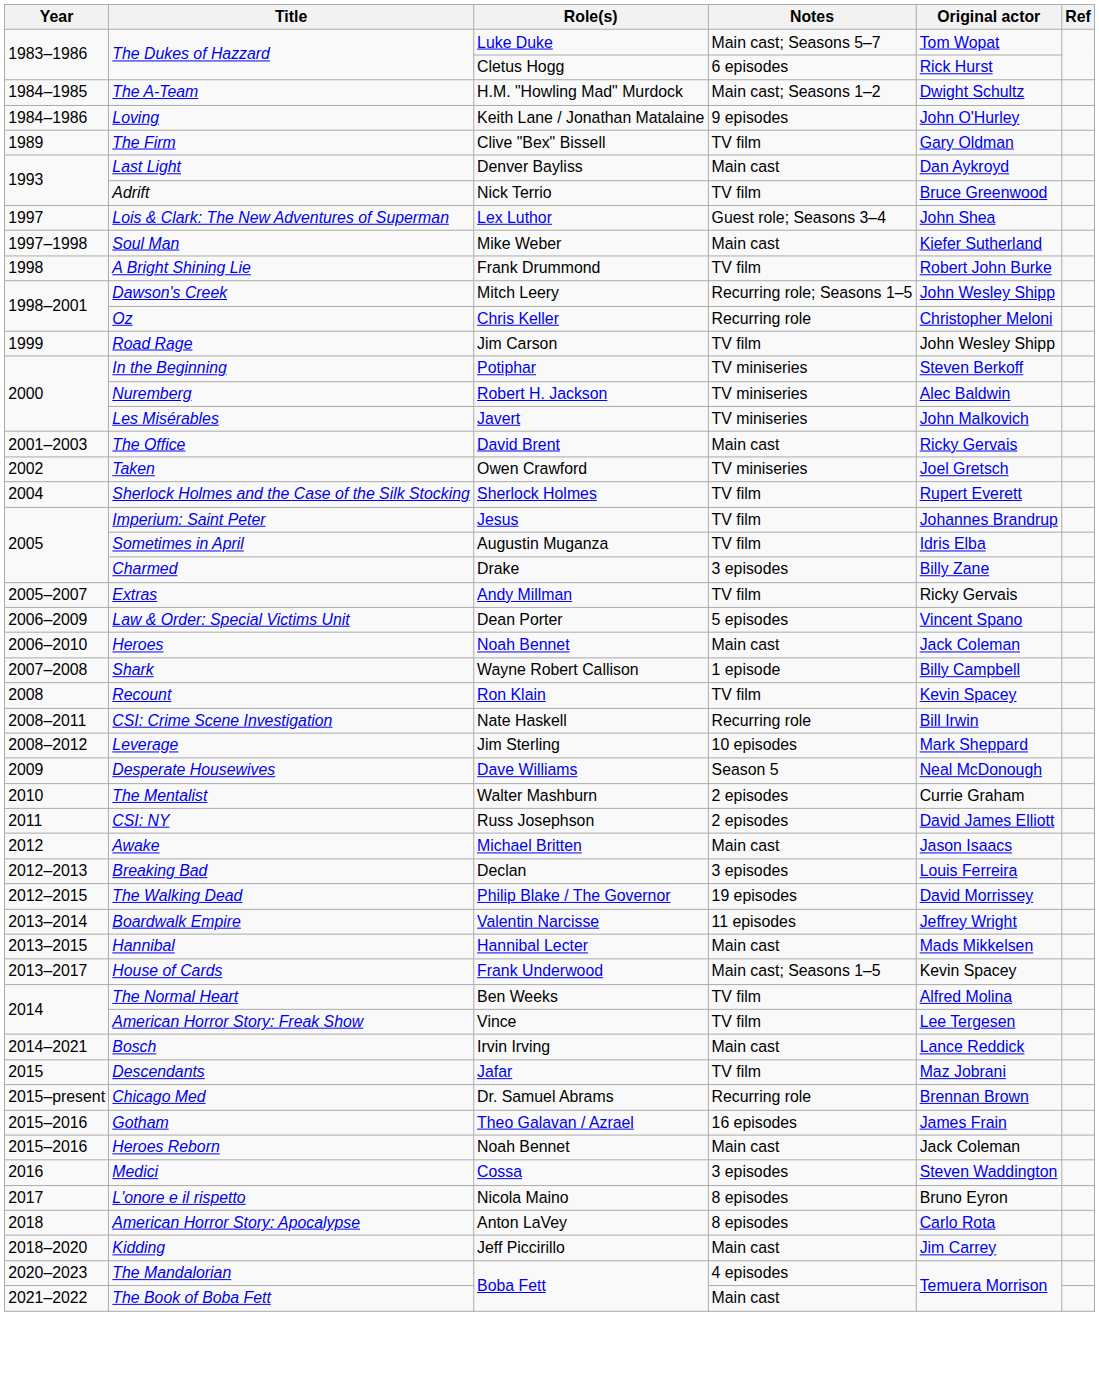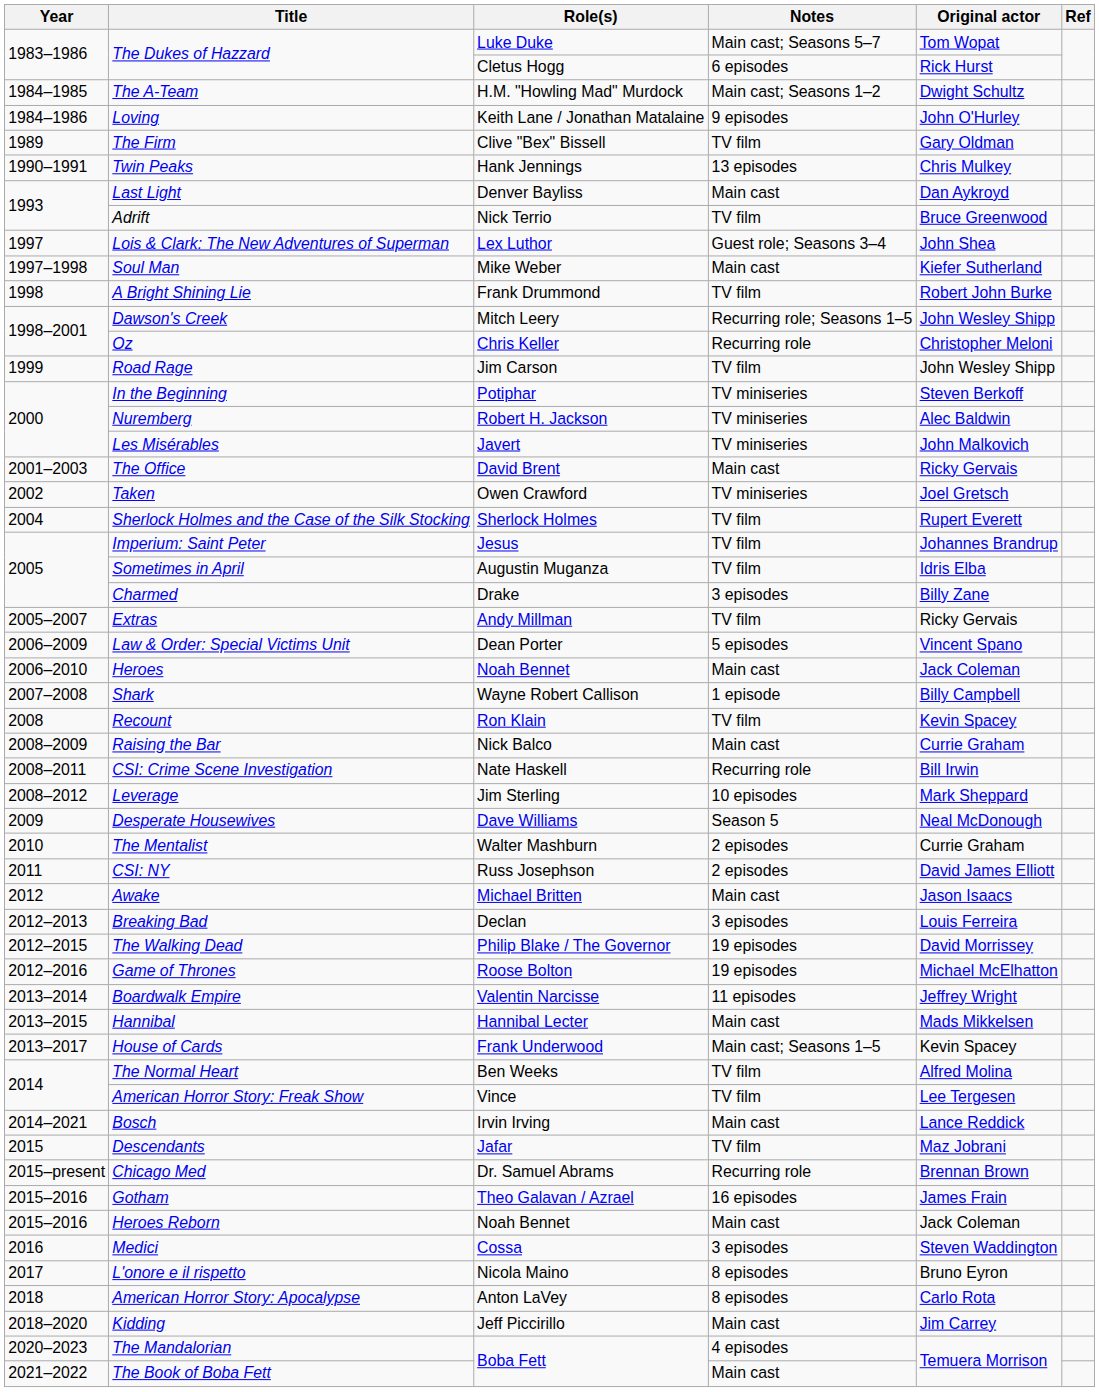+ row: 1990–1991 | Twin Peaks | Hank Jennings | 13 episodes | Chris Mulkey
+ row: 2008–2009 | Raising the Bar | Nick Balco | Main cast | Currie Graham
+ row: 2012–2016 | Game of Thrones | Roose Bolton | 19 episodes | Michael McElhatton
